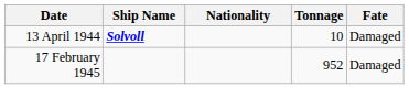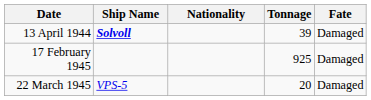13 April 1944 | Tonnage: 10 -> 39
17 February 1945 | Tonnage: 952 -> 925
+ row: 22 March 1945 | VPS-5 | 20 | Damaged
